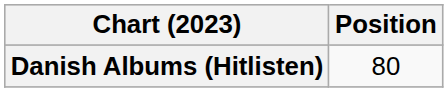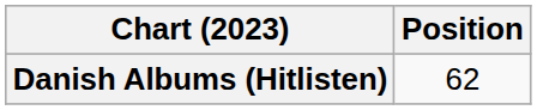Danish Albums (Hitlisten) | Position: 80 -> 62
